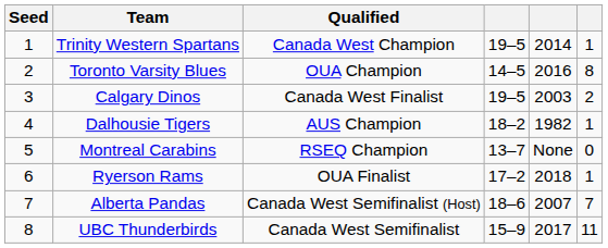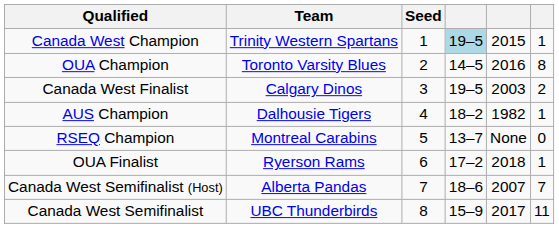columns swapped: Seed <-> Qualified
Trinity Western Spartans | column 4: no background -> lightblue background
Trinity Western Spartans | column 5: 2014 -> 2015
